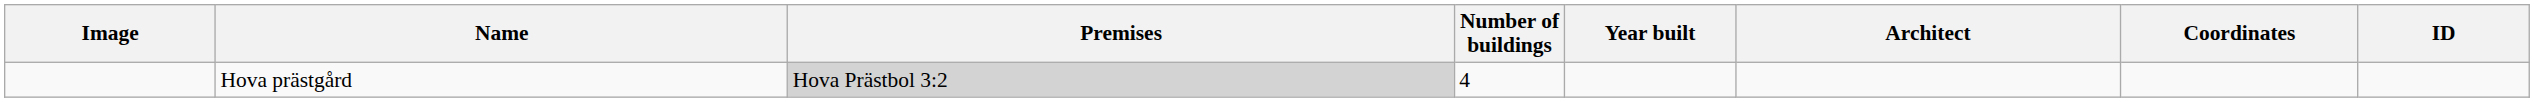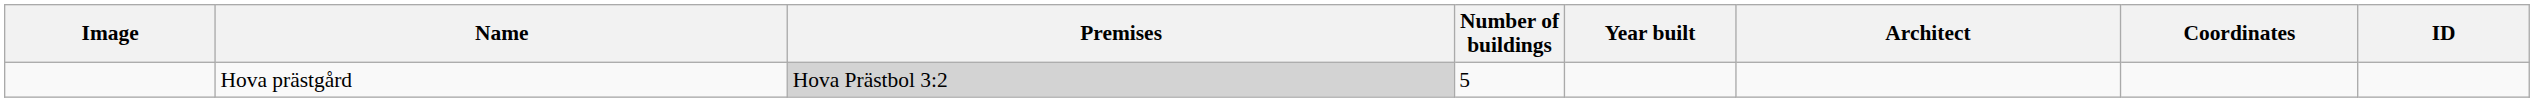Hova prästgård | Number of buildings: 4 -> 5
